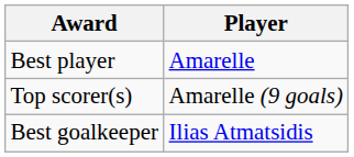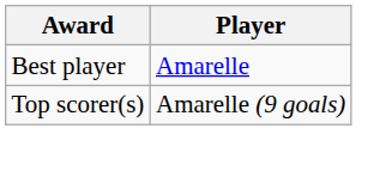- row: Best goalkeeper | Ilias Atmatsidis
